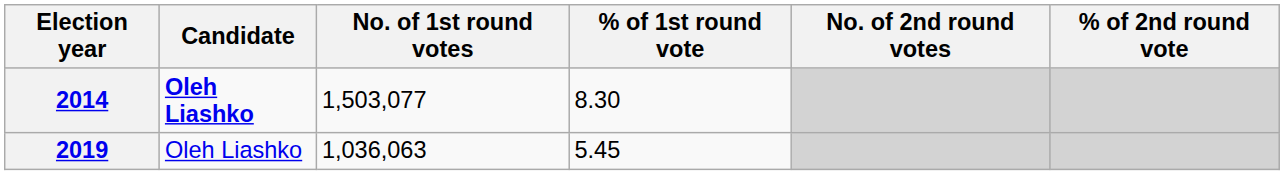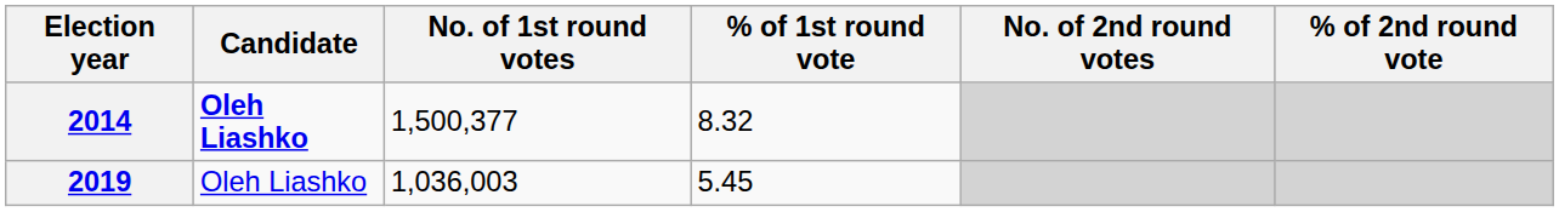2014 | No. of 1st round votes: 1,503,077 -> 1,500,377
2014 | % of 1st round vote: 8.30 -> 8.32
2019 | No. of 1st round votes: 1,036,063 -> 1,036,003
